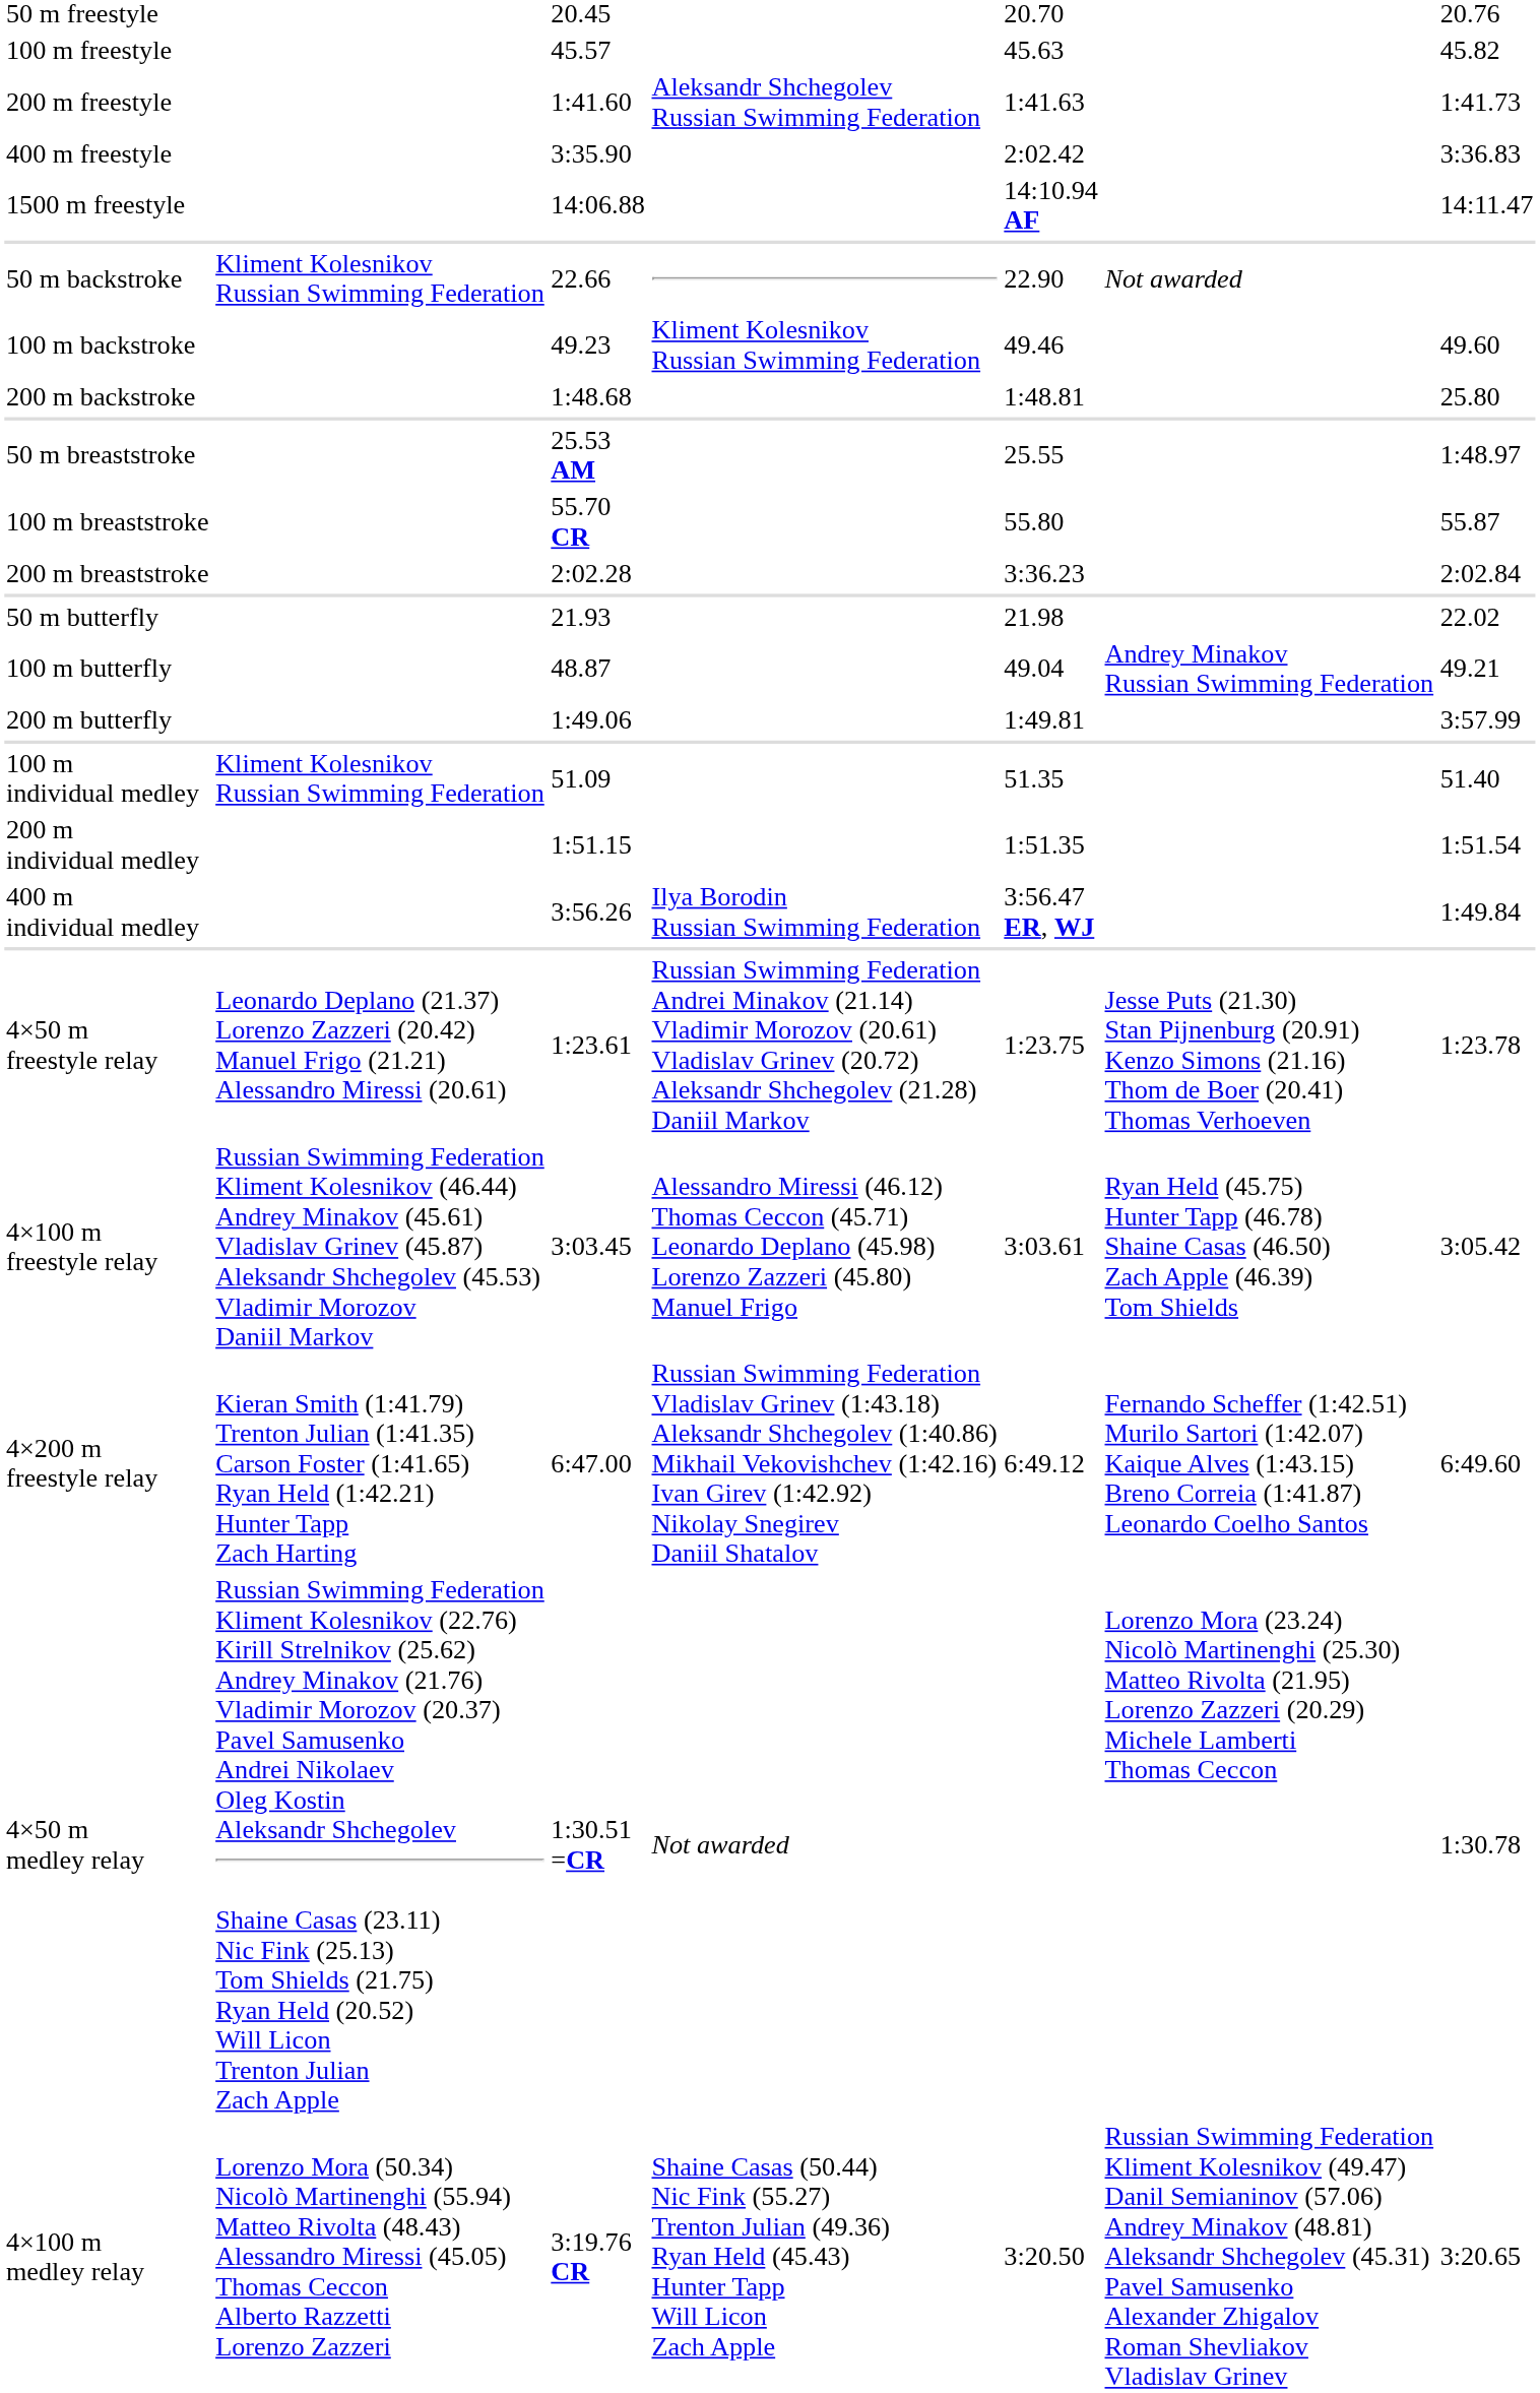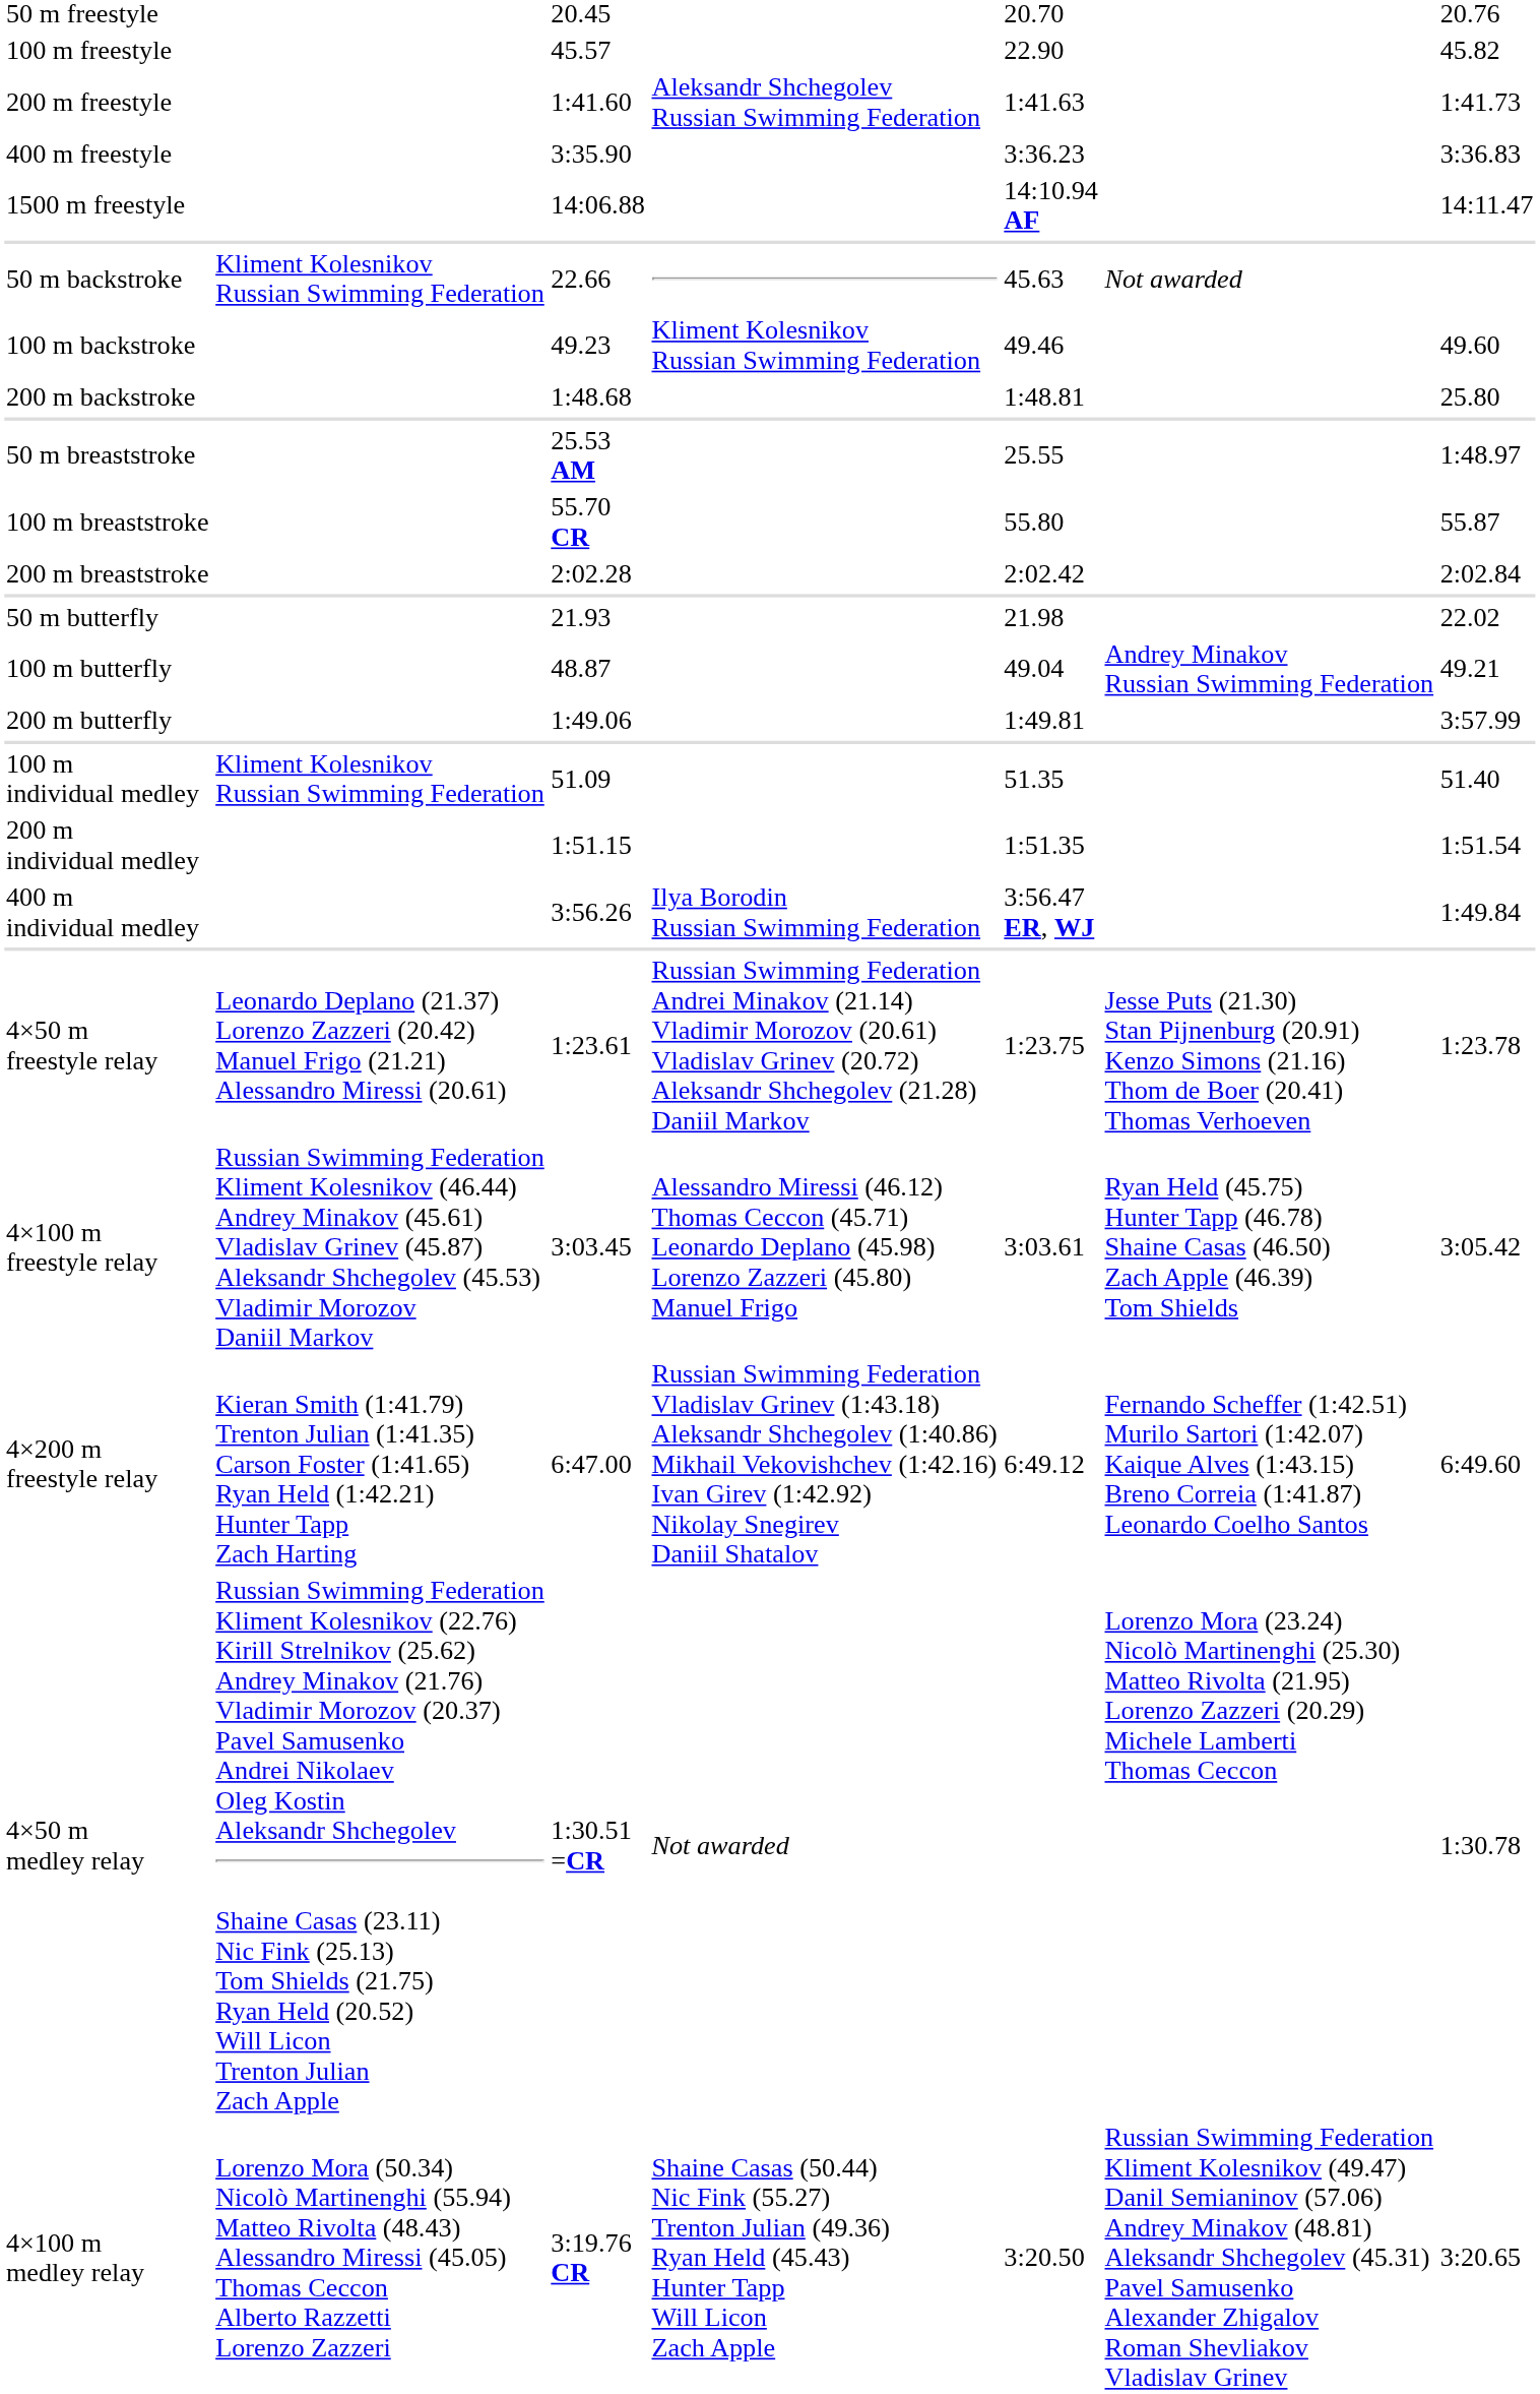100 m freestyle | column 5: 45.63 -> 22.90
400 m freestyle | column 5: 2:02.42 -> 3:36.23
50 m backstroke | column 5: 22.90 -> 45.63
200 m breaststroke | column 5: 3:36.23 -> 2:02.42
